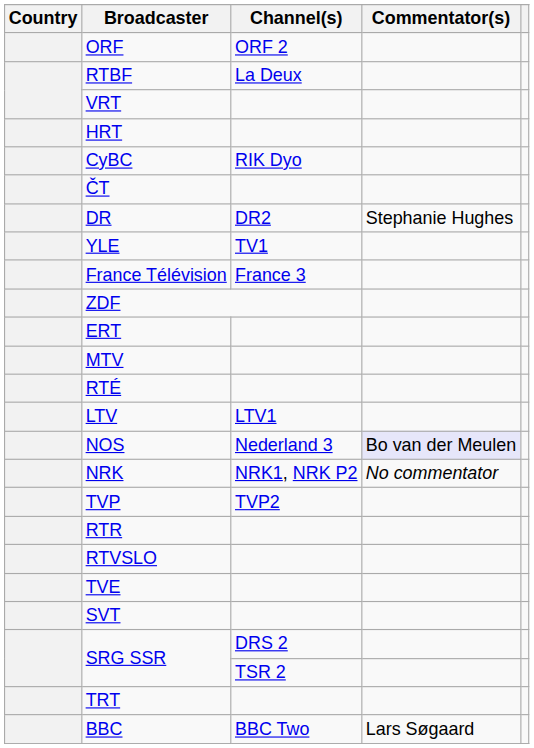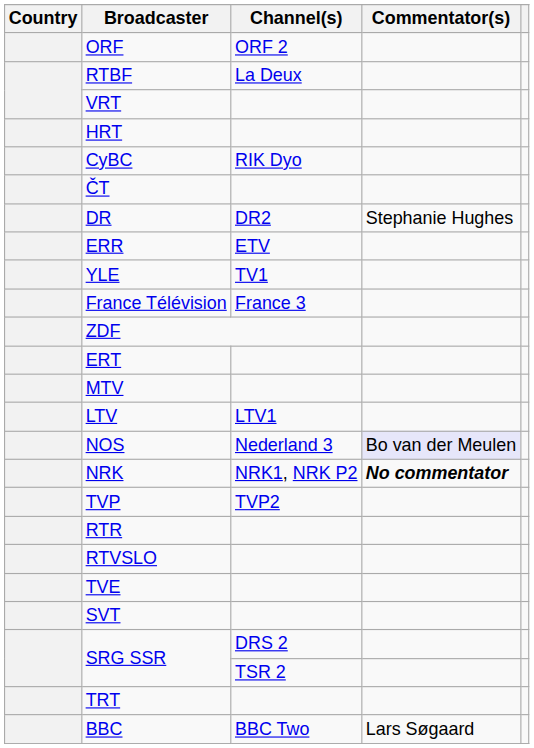+ row: ERR | ETV
- row: RTÉ
NRK | Commentator(s): normal -> bold
